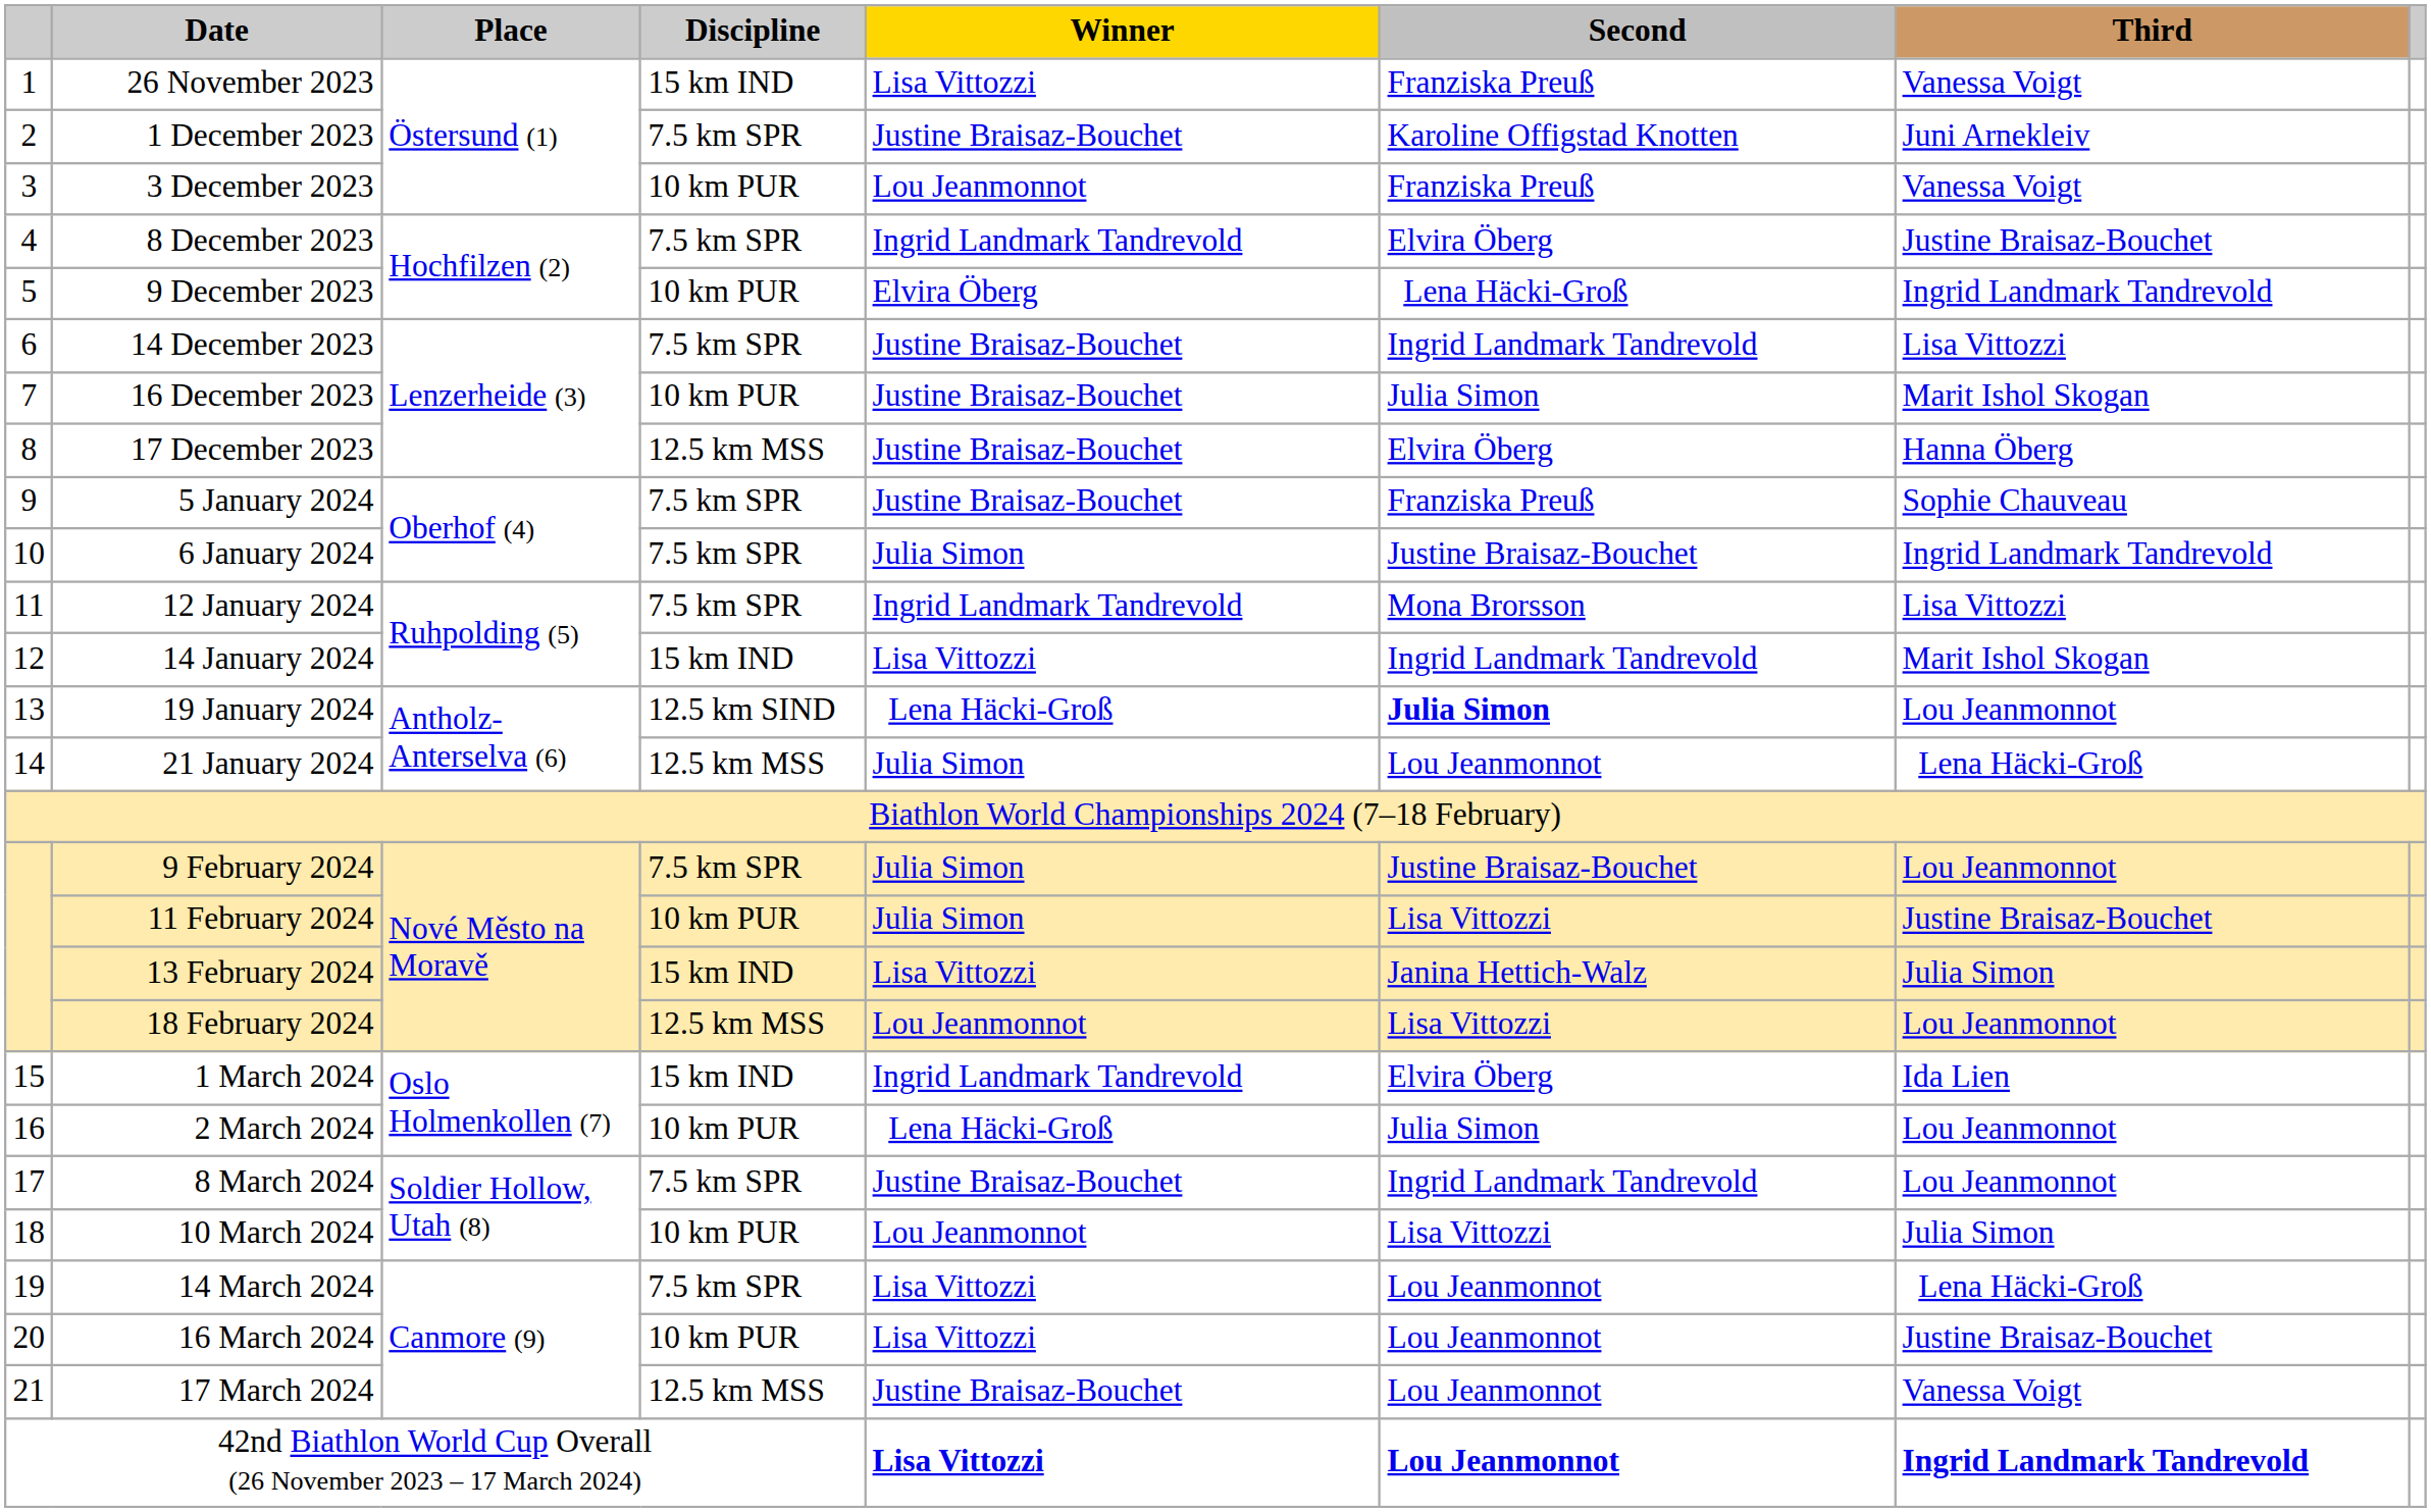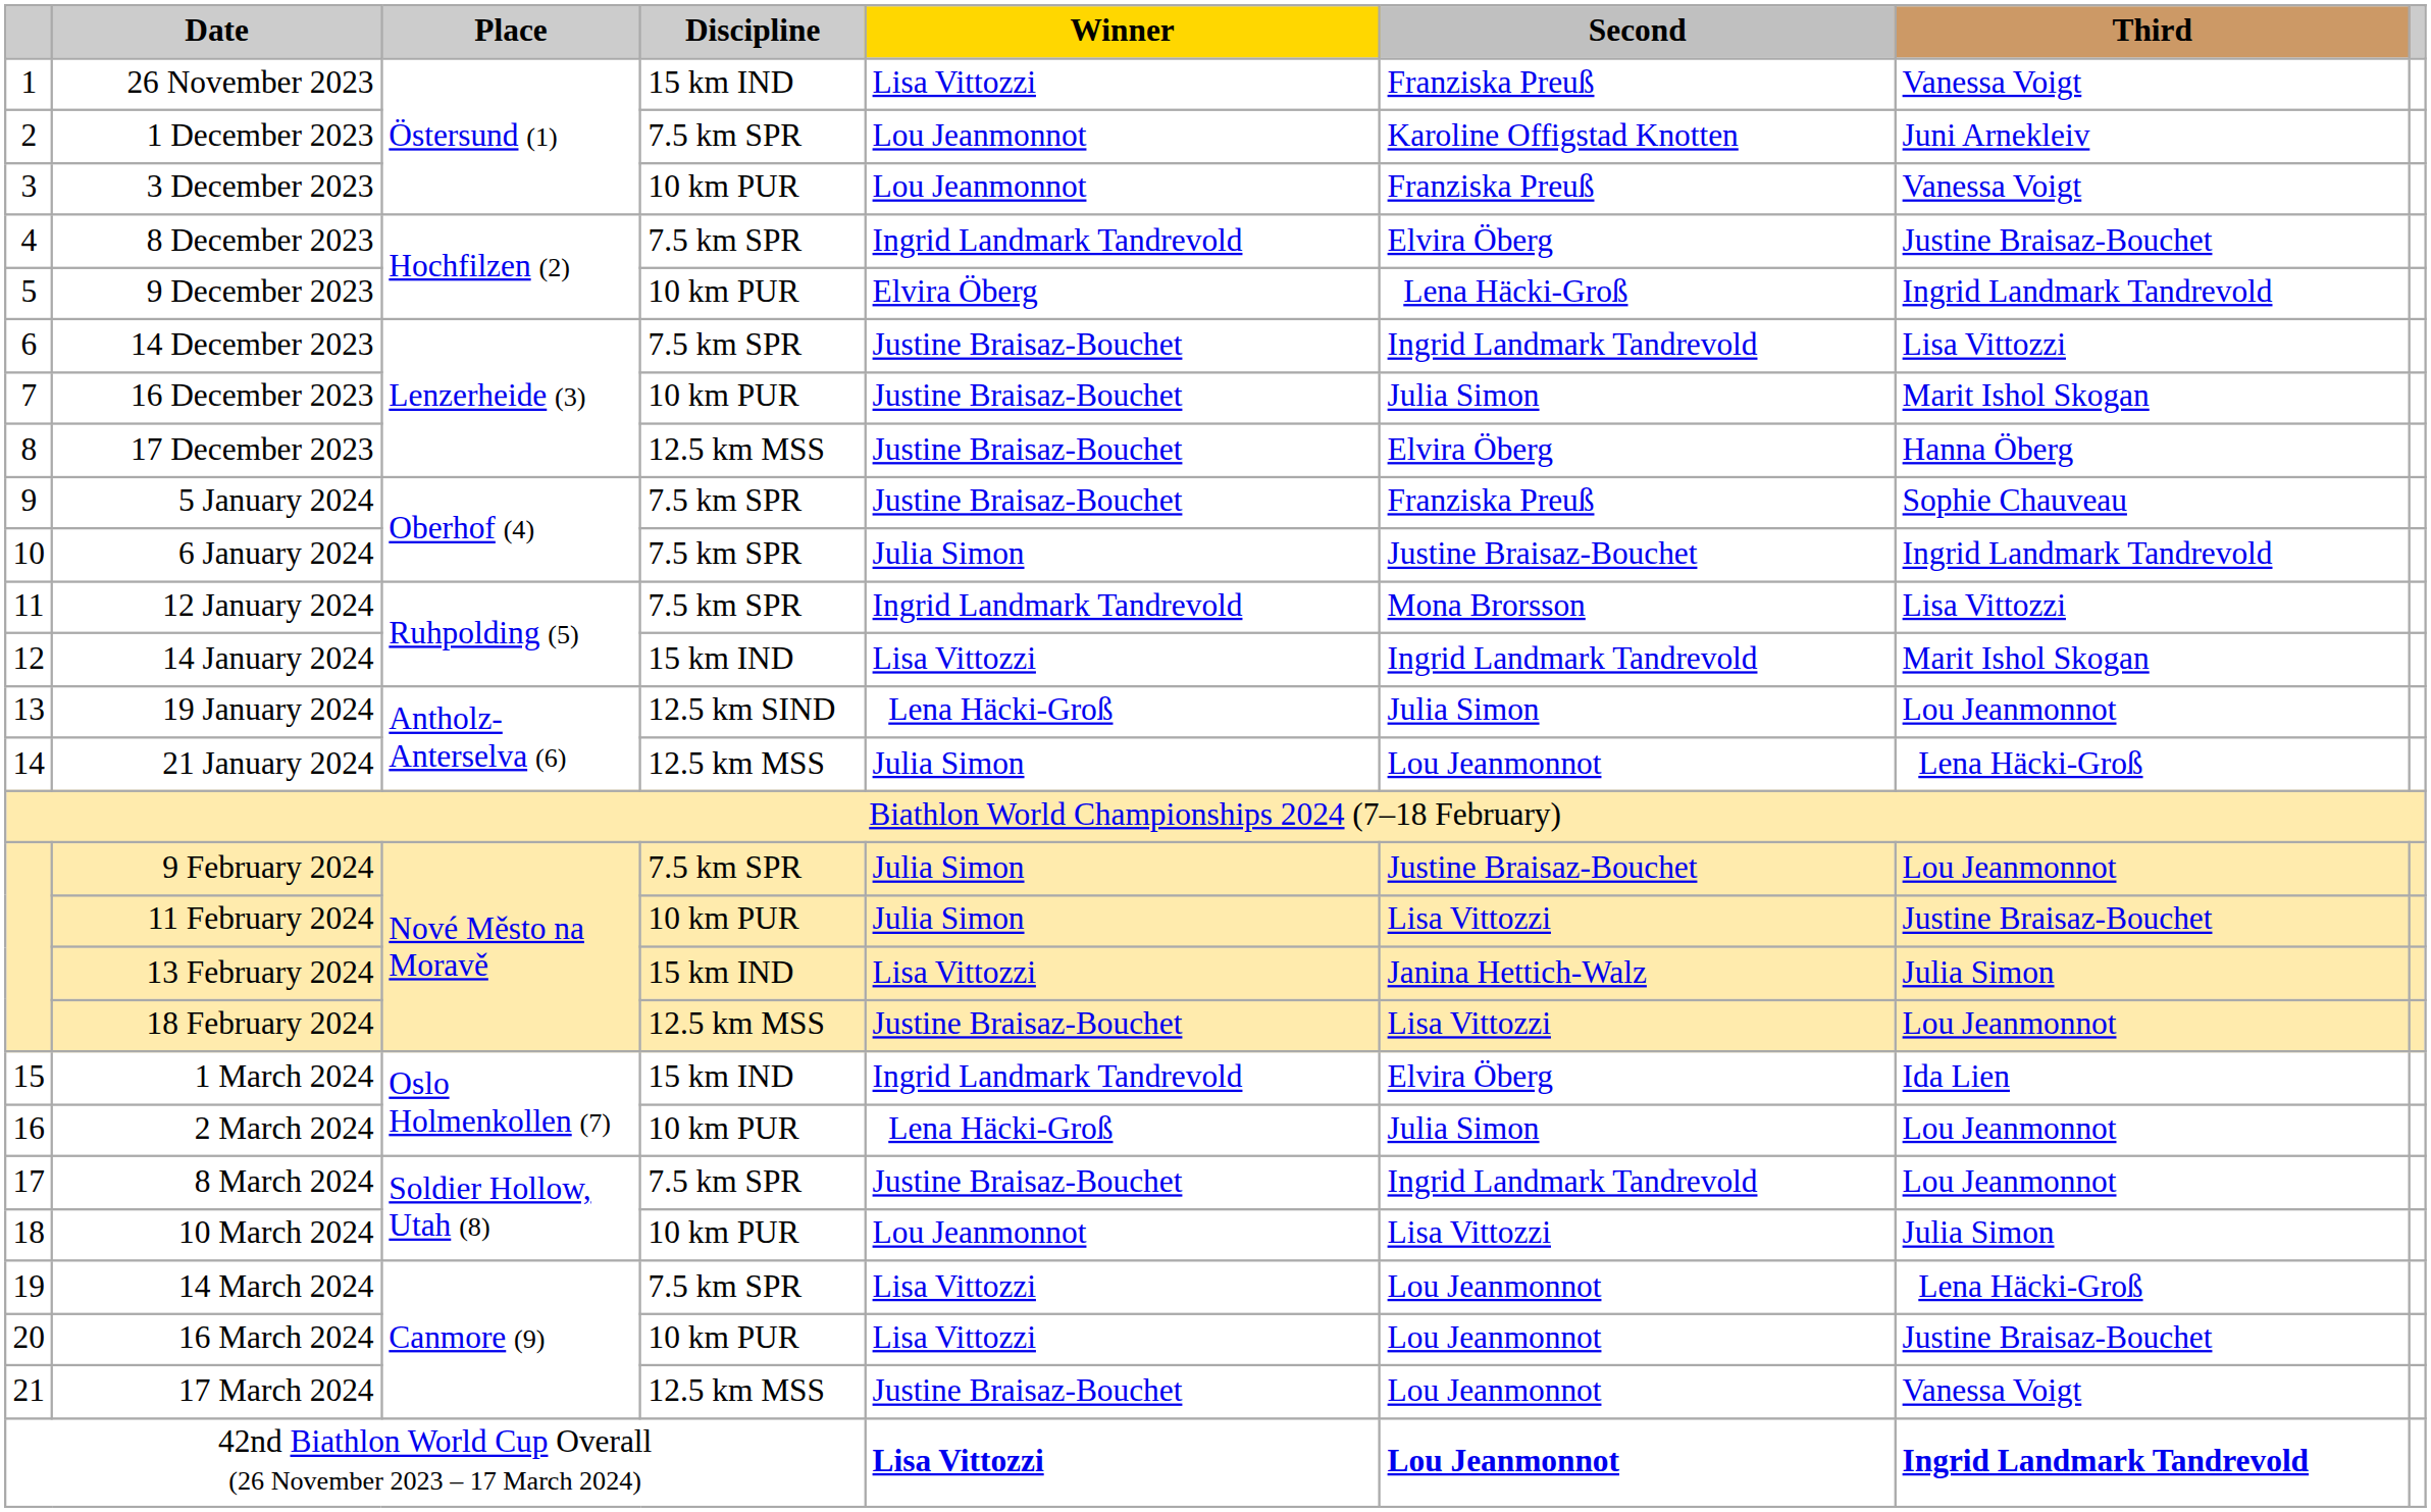1 December 2023 | Winner: Justine Braisaz-Bouchet -> Lou Jeanmonnot
19 January 2024 | Second: bold -> normal
18 February 2024 | Winner: Lou Jeanmonnot -> Justine Braisaz-Bouchet
